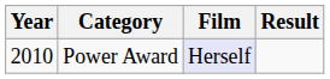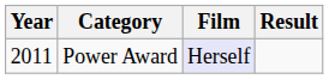Power Award | Year: 2010 -> 2011
